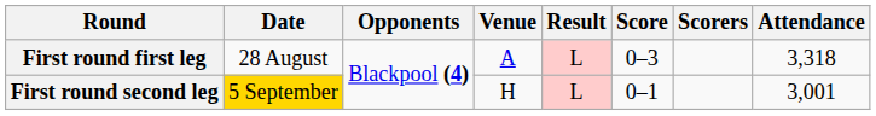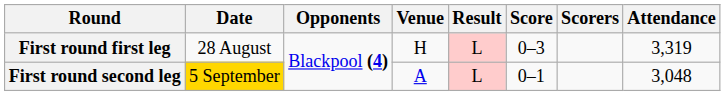First round first leg | Venue: A -> H
First round first leg | Attendance: 3,318 -> 3,319
First round second leg | Venue: H -> A
First round second leg | Attendance: 3,001 -> 3,048
